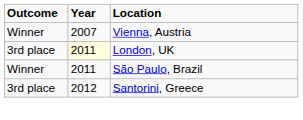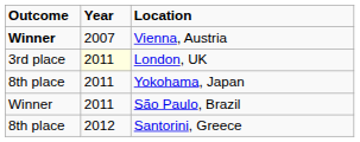Vienna, Austria | Outcome: normal -> bold
+ row: 8th place | 2011 | Yokohama, Japan
Santorini, Greece | Outcome: 3rd place -> 8th place
